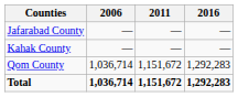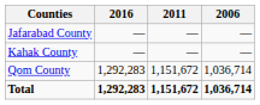columns swapped: 2006 <-> 2016
